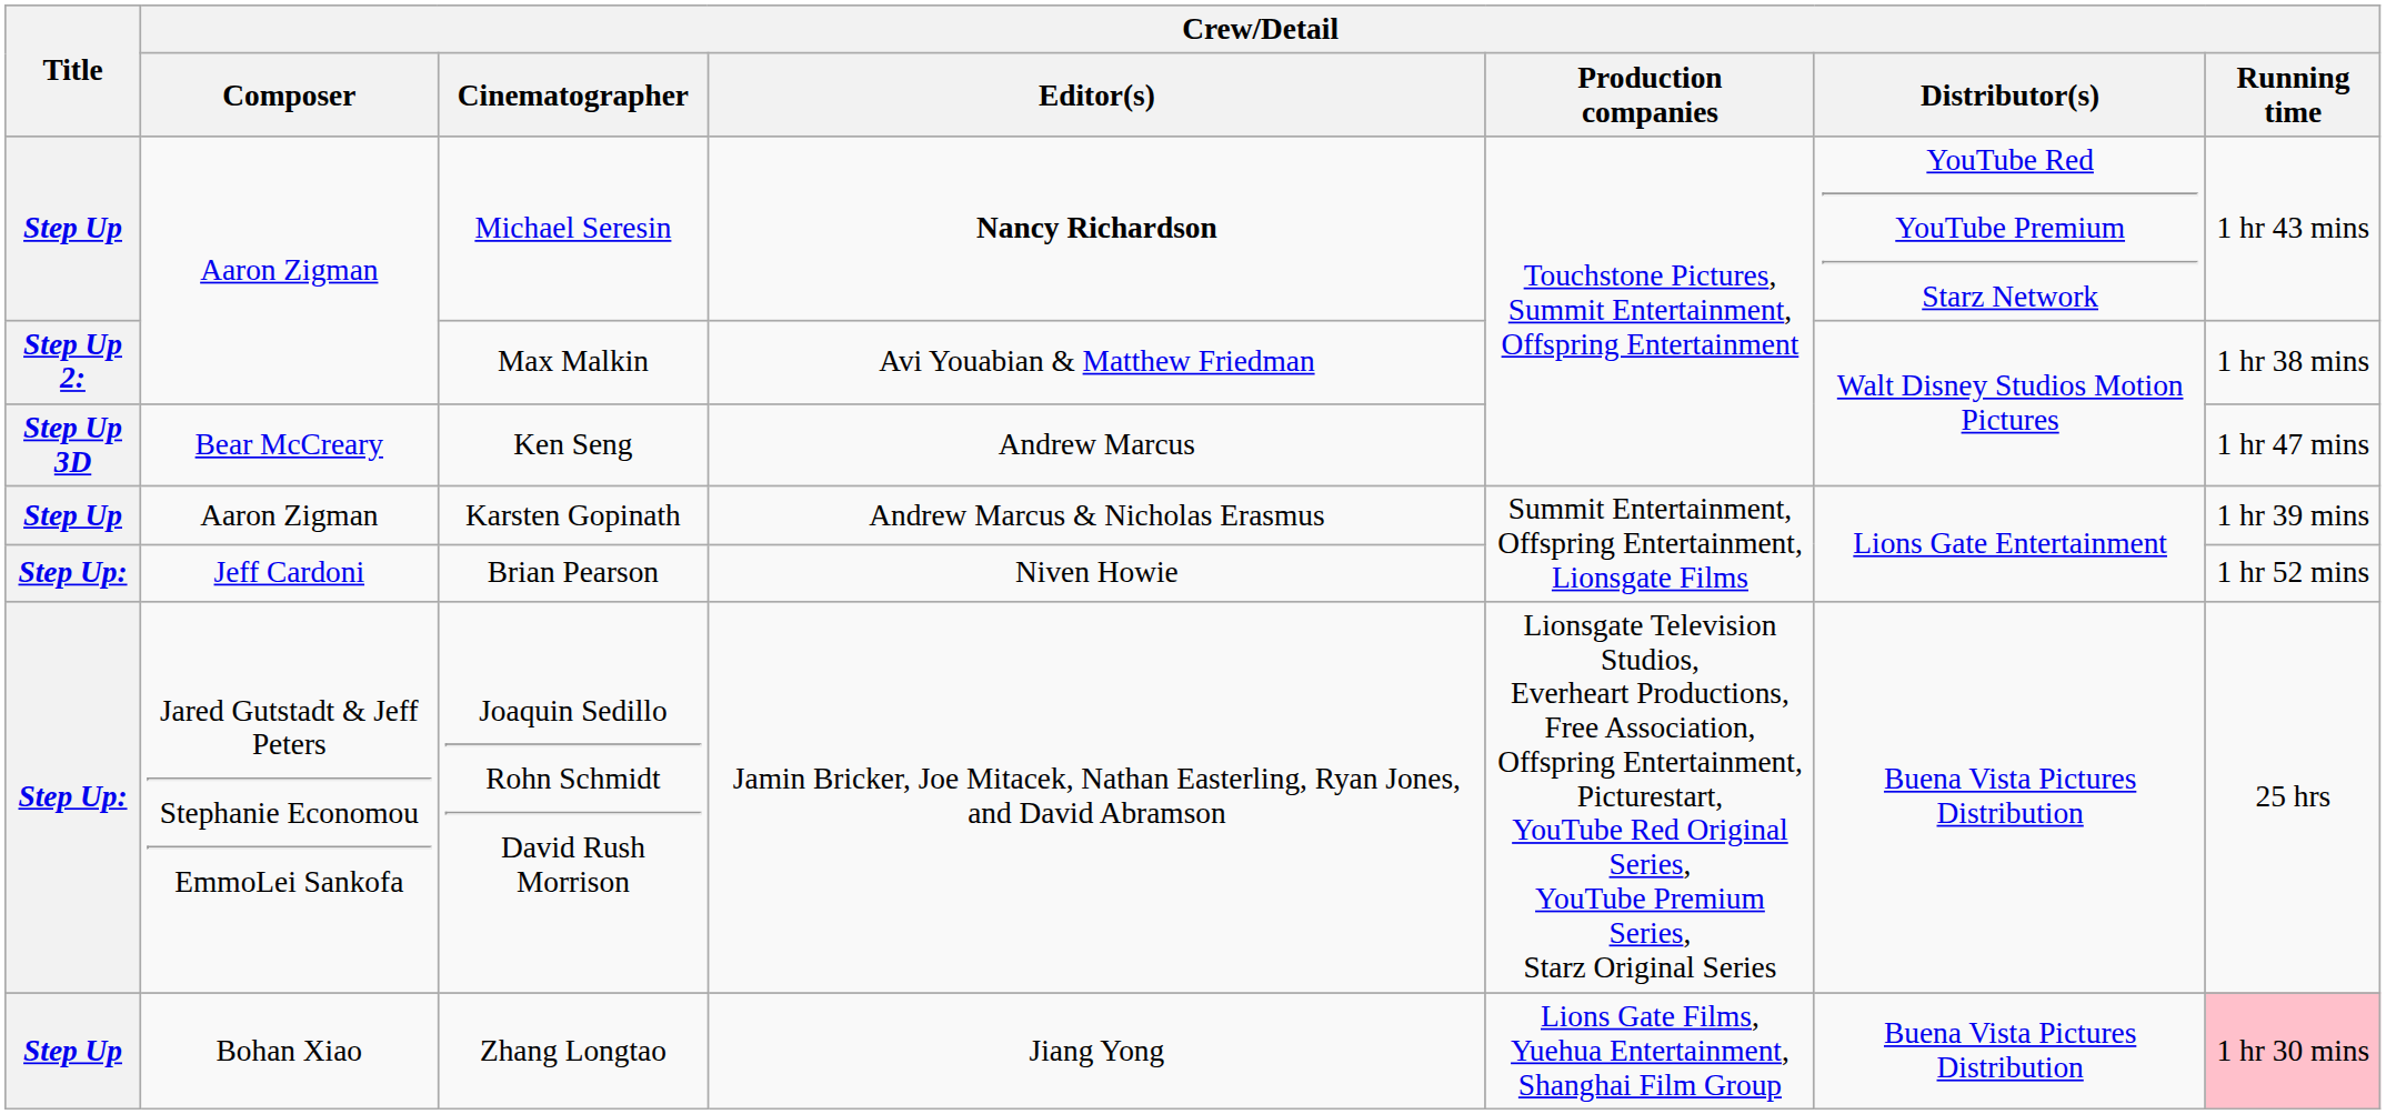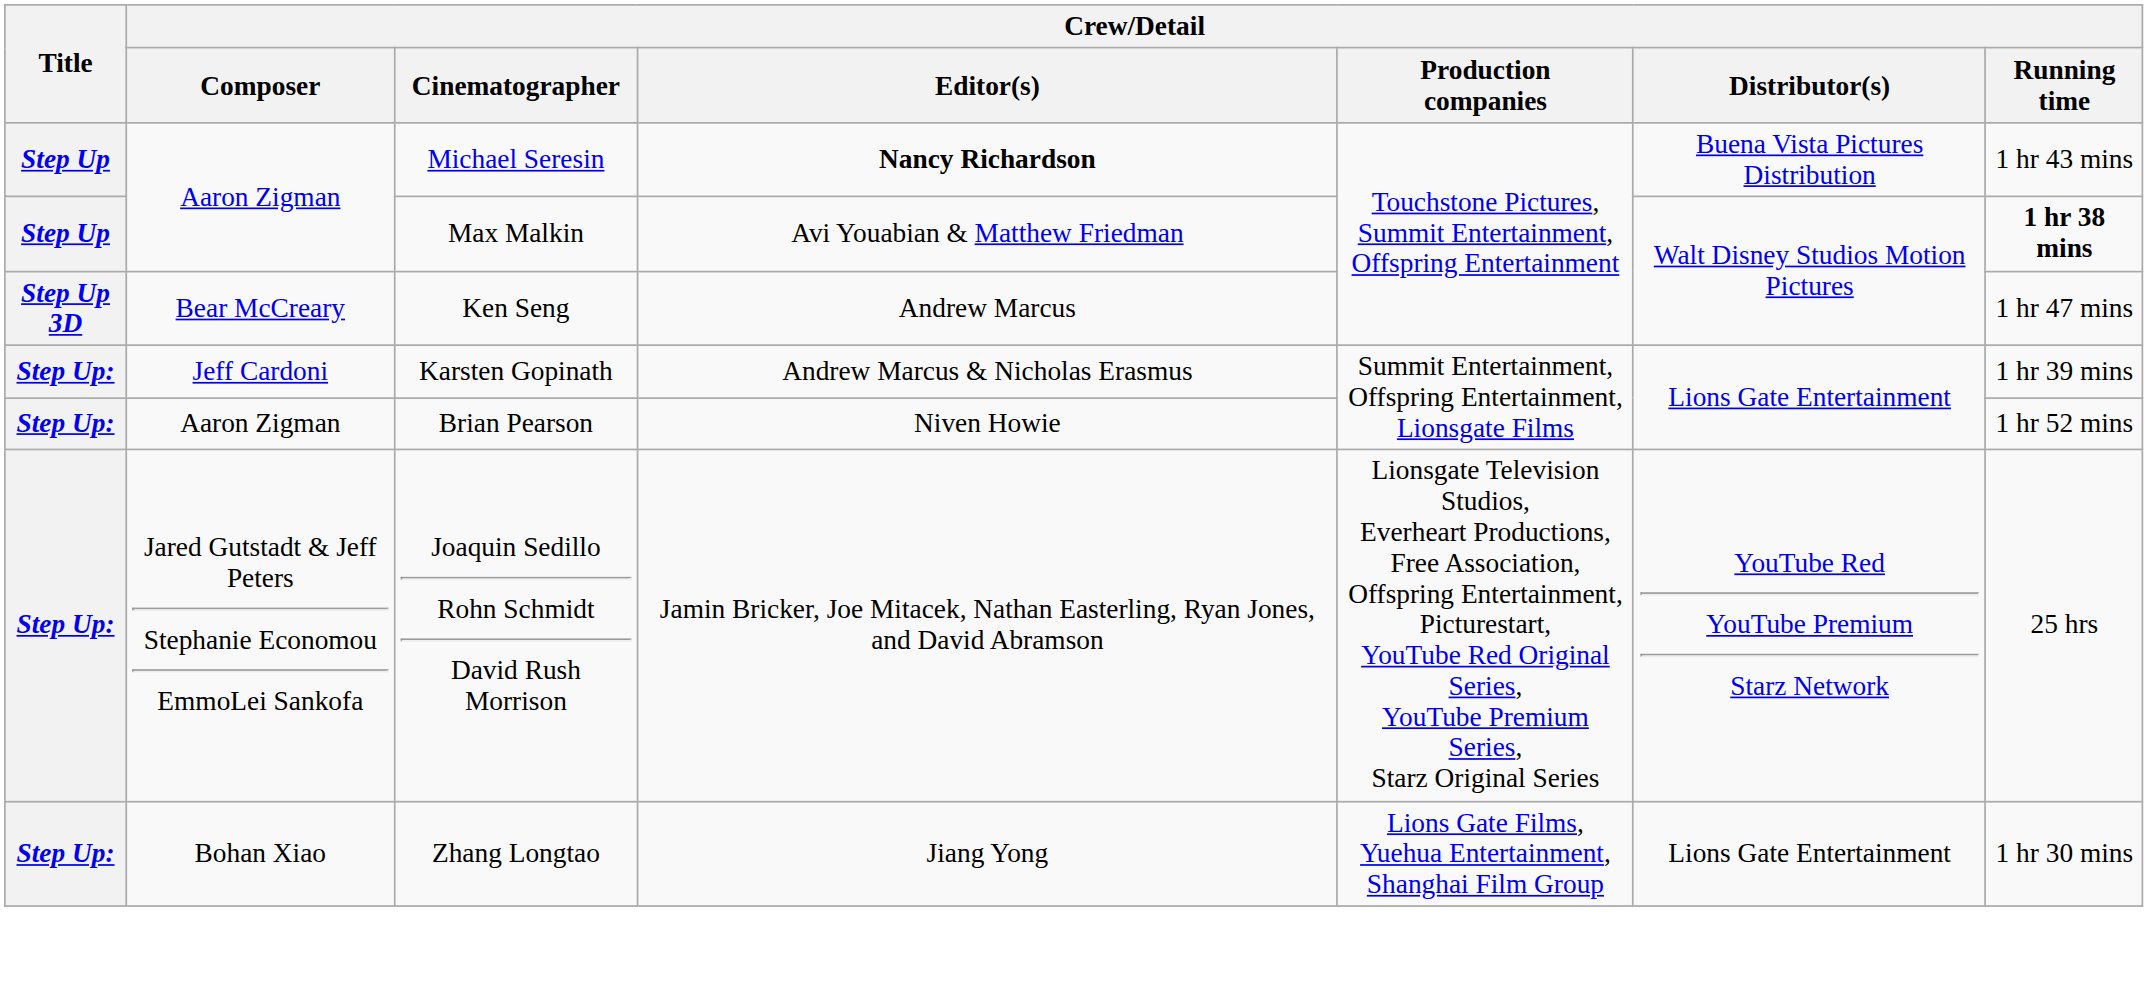Michael Seresin | Crew/Detail / Distributor(s): YouTube Red YouTube Premium Starz Network -> Buena Vista Pictures Distribution
Max Malkin | Title: Step Up 2: -> Step Up
Max Malkin | Crew/Detail / Running time: normal -> bold
Karsten Gopinath | Title: Step Up -> Step Up:
Karsten Gopinath | Crew/Detail / Composer: Aaron Zigman -> Jeff Cardoni
Brian Pearson | Crew/Detail / Composer: Jeff Cardoni -> Aaron Zigman
Joaquin Sedillo Rohn Schmidt David Rush Morrison | Crew/Detail / Distributor(s): Buena Vista Pictures Distribution -> YouTube Red YouTube Premium Starz Network
Zhang Longtao | Title: Step Up -> Step Up:
Zhang Longtao | Crew/Detail / Distributor(s): Buena Vista Pictures Distribution -> Lions Gate Entertainment
Zhang Longtao | Crew/Detail / Running time: pink background -> no background
